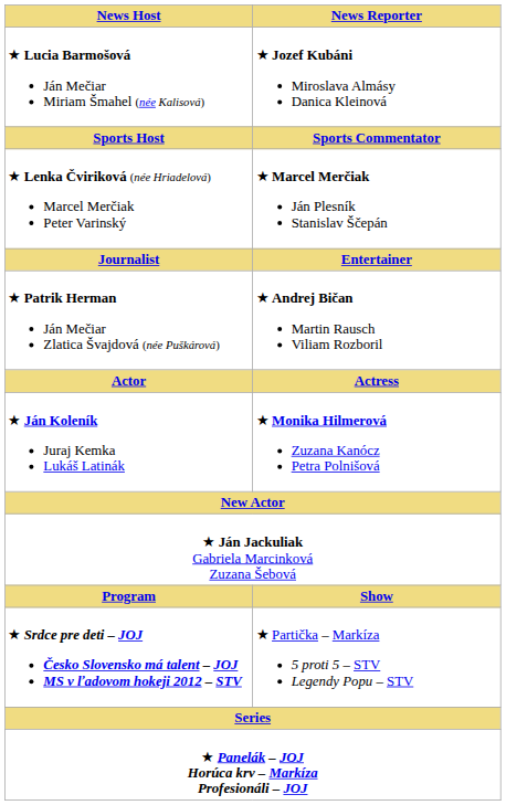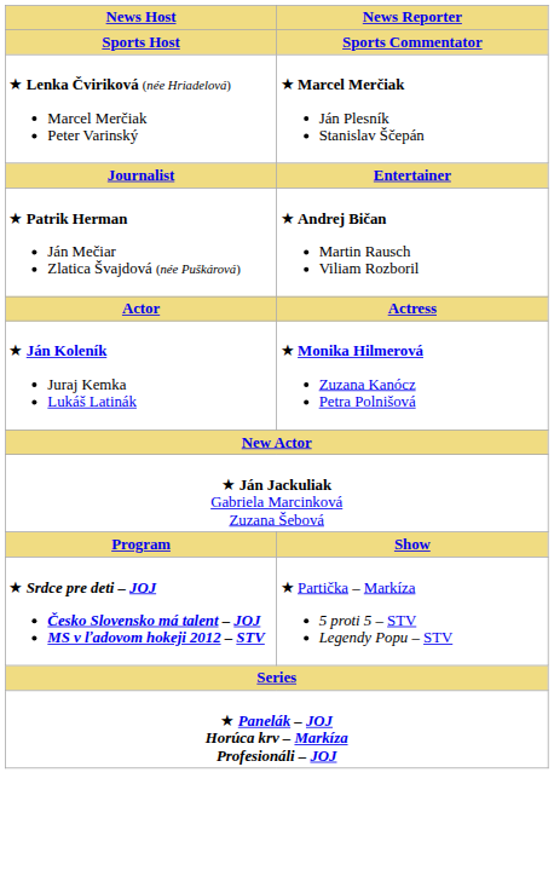- row: ★ Lucia Barmošová Ján Mečiar Miriam Šmahel (née Kalisová) | ★ Jozef Kubáni Miroslava Almásy Danica Kleinová
